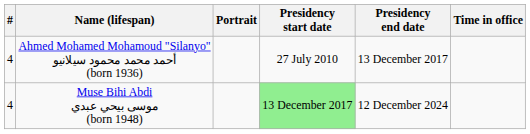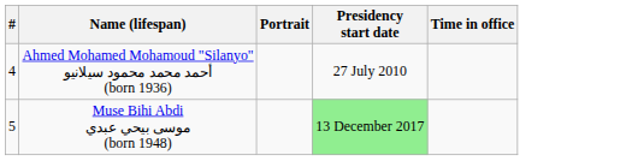- column: Presidency end date | 13 December 2017 | 12 December 2024
Muse Bihi Abdi موسى بيحي عبدي (born 1948) | #: 4 -> 5
